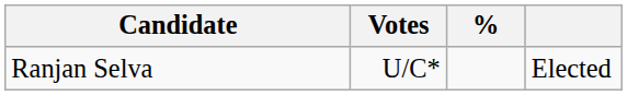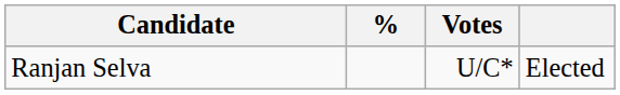columns swapped: Votes <-> %
